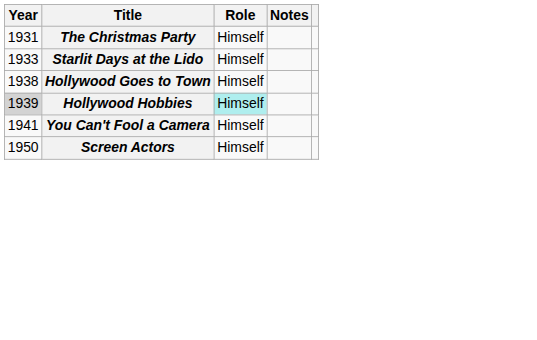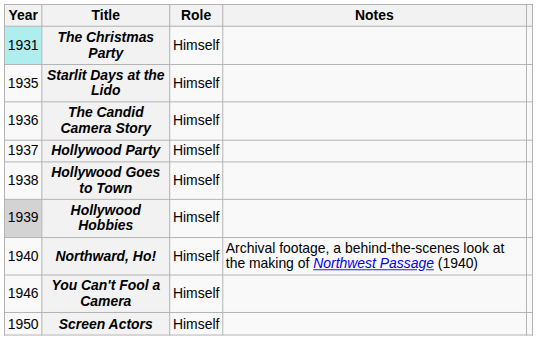The Christmas Party | Year: no background -> paleturquoise background
Starlit Days at the Lido | Year: 1933 -> 1935
+ row: 1936 | The Candid Camera Story | Himself
+ row: 1937 | Hollywood Party | Himself
Hollywood Hobbies | Role: paleturquoise background -> no background
+ row: 1940 | Northward, Ho! | Himself | Archival footage, a behind-the-scenes look at the making of Northwest Passage (1940)
You Can't Fool a Camera | Year: 1941 -> 1946
